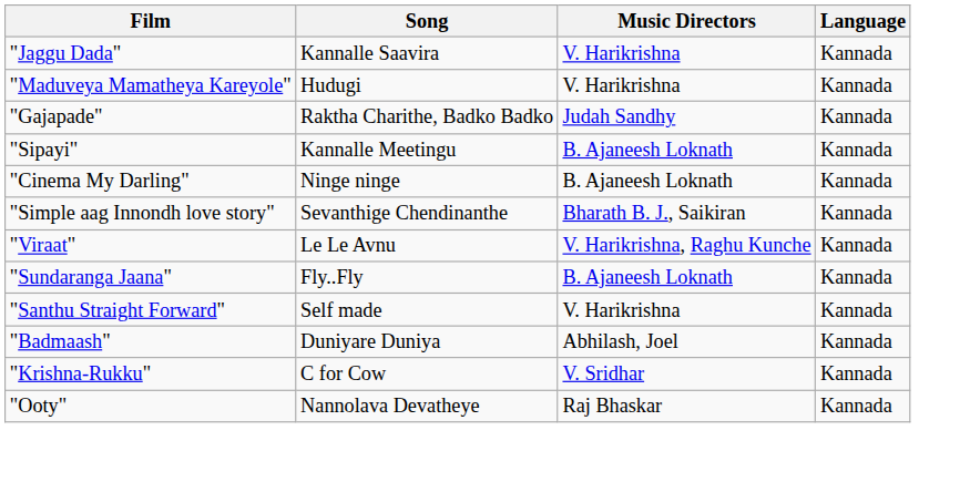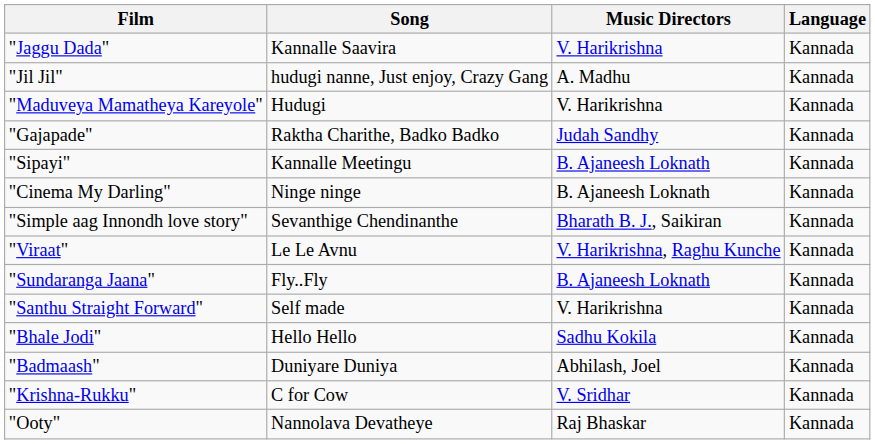+ row: "Jil Jil" | hudugi nanne, Just enjoy, Crazy Gang | A. Madhu | Kannada
+ row: "Bhale Jodi" | Hello Hello | Sadhu Kokila | Kannada
